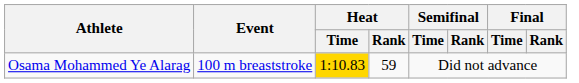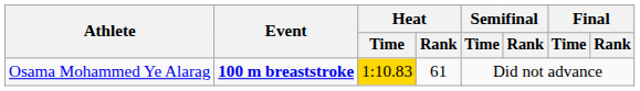Osama Mohammed Ye Alarag | Event: normal -> bold
Osama Mohammed Ye Alarag | Heat / Rank: 59 -> 61
